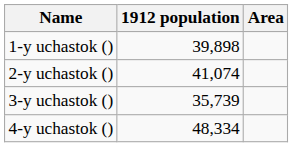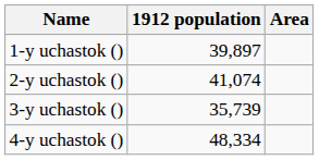1-y uchastok () | 1912 population: 39,898 -> 39,897
